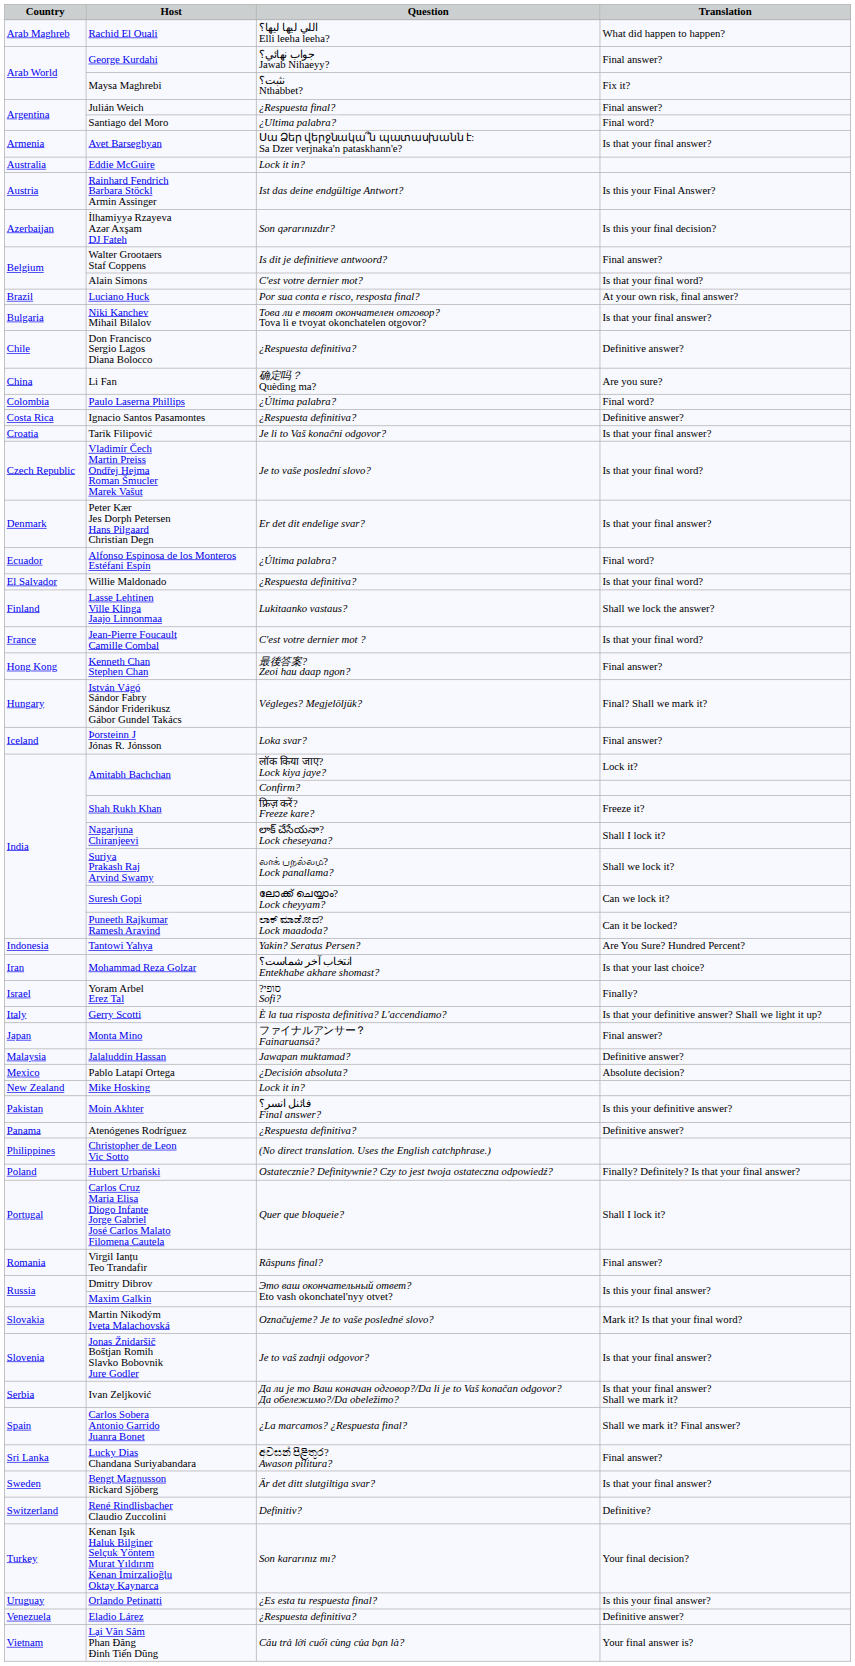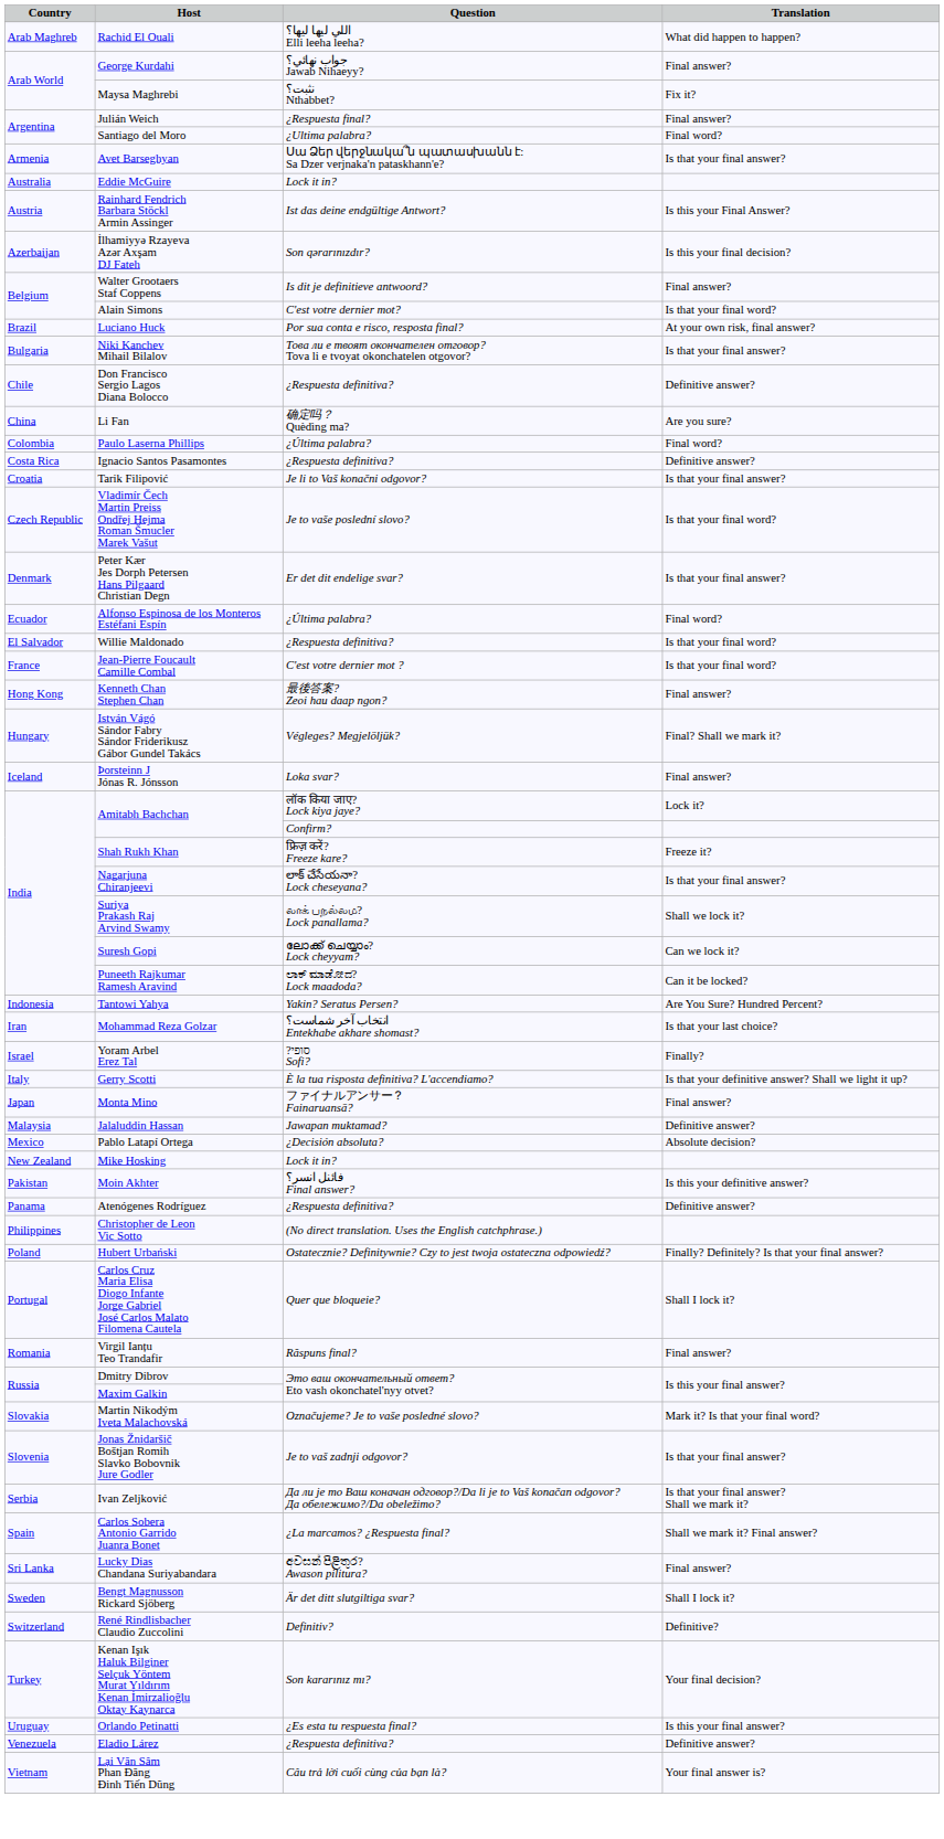- row: Finland | Lasse Lehtinen Ville Klinga Jaajo Linnonmaa | Lukitaanko vastaus? | Shall we lock the answer?
Nagarjuna Chiranjeevi | Translation: Shall I lock it? -> Is that your final answer?
Bengt Magnusson Rickard Sjöberg | Translation: Is that your final answer? -> Shall I lock it?
